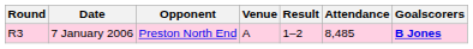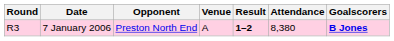7 January 2006 | Result: normal -> bold
7 January 2006 | Attendance: 8,485 -> 8,380
